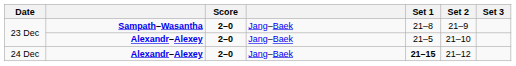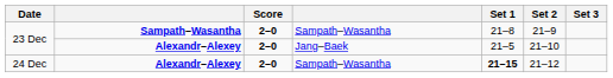23 Dec / Sampath–Wasantha | column 4: Jang–Baek -> Sampath–Wasantha
24 Dec | column 4: Jang–Baek -> Sampath–Wasantha
